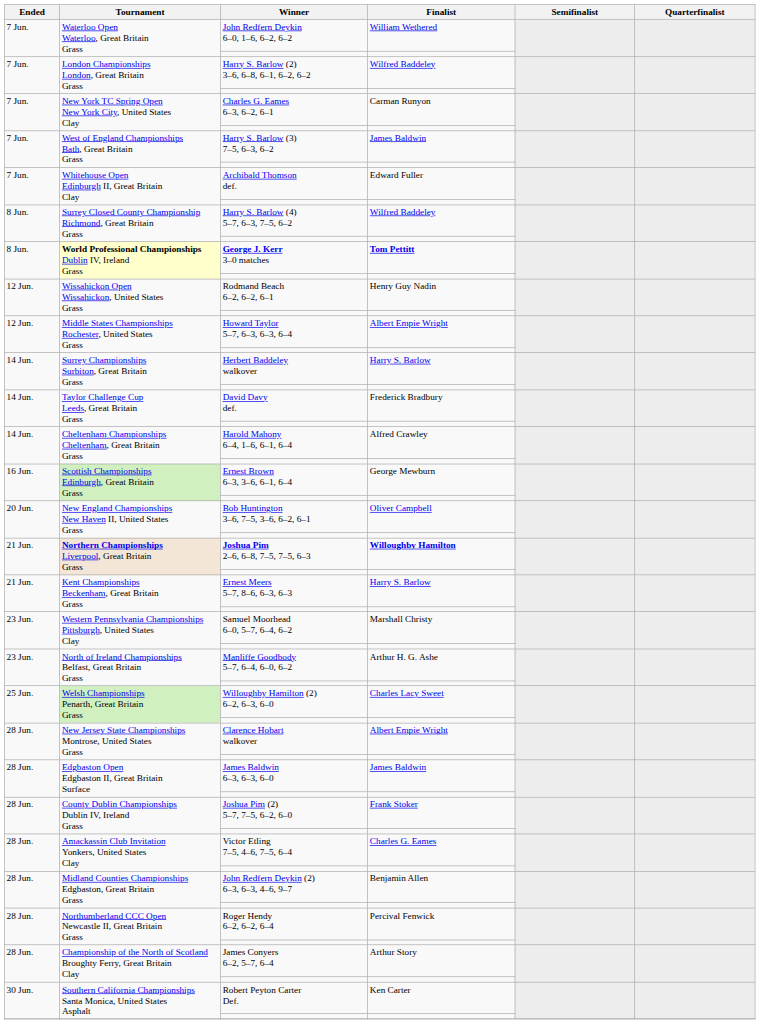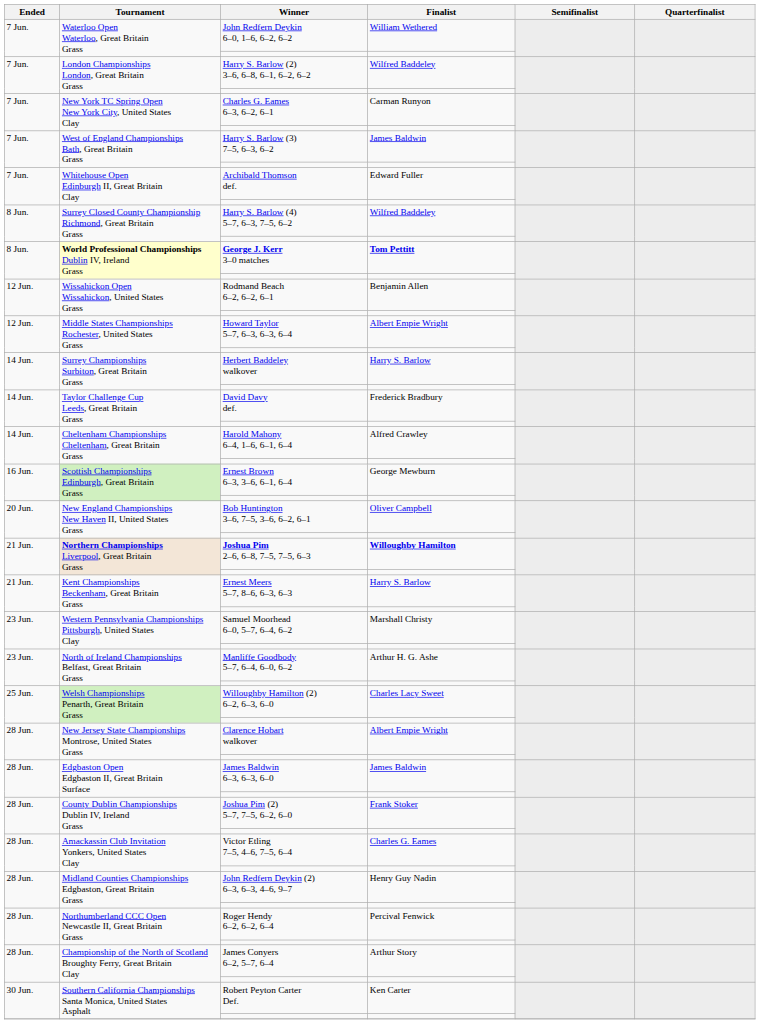Rodmand Beach 6–2, 6–2, 6–1 | Finalist: Henry Guy Nadin -> Benjamin Allen
John Redfern Deykin (2) 6–3, 6–3, 4–6, 9–7 | Finalist: Benjamin Allen -> Henry Guy Nadin
